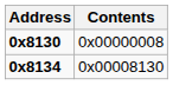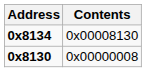rows swapped: 0x8130 <-> 0x8134
